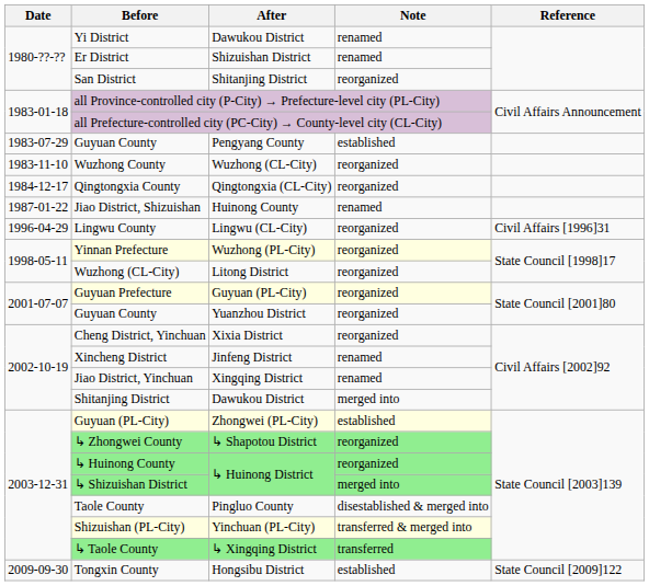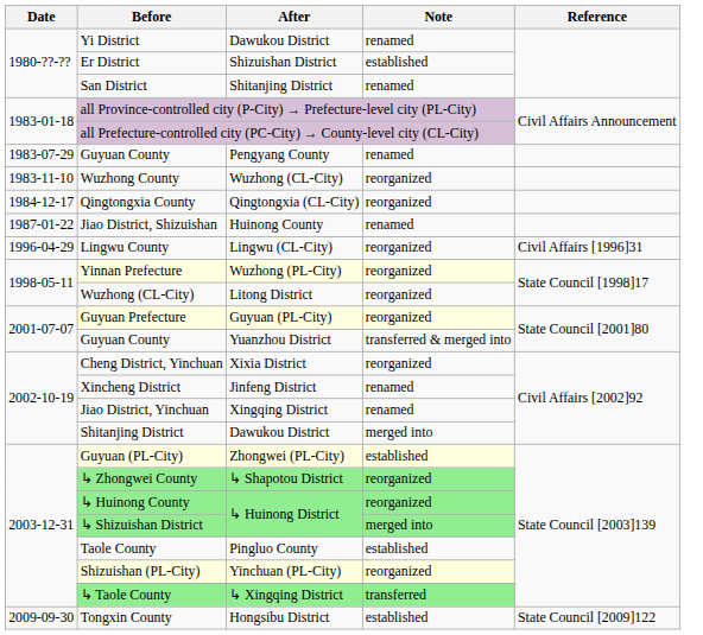Er District | Note: renamed -> established
San District | Note: reorganized -> renamed
Guyuan County / Pengyang County | Note: established -> renamed
Guyuan County / Yuanzhou District | Note: reorganized -> transferred & merged into
Taole County | Note: disestablished & merged into -> established
Shizuishan (PL-City) | Note: transferred & merged into -> reorganized
